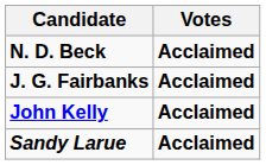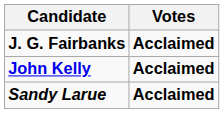- row: N. D. Beck | Acclaimed
